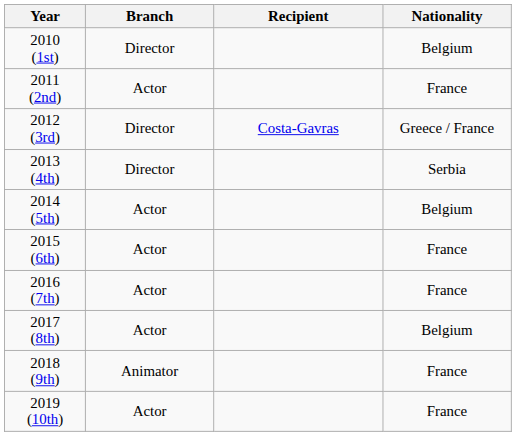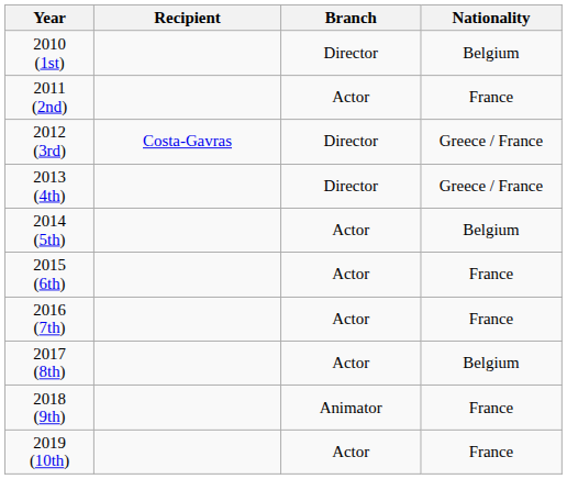columns swapped: Recipient <-> Branch
2013 (4th) | Nationality: Serbia -> Greece / France
